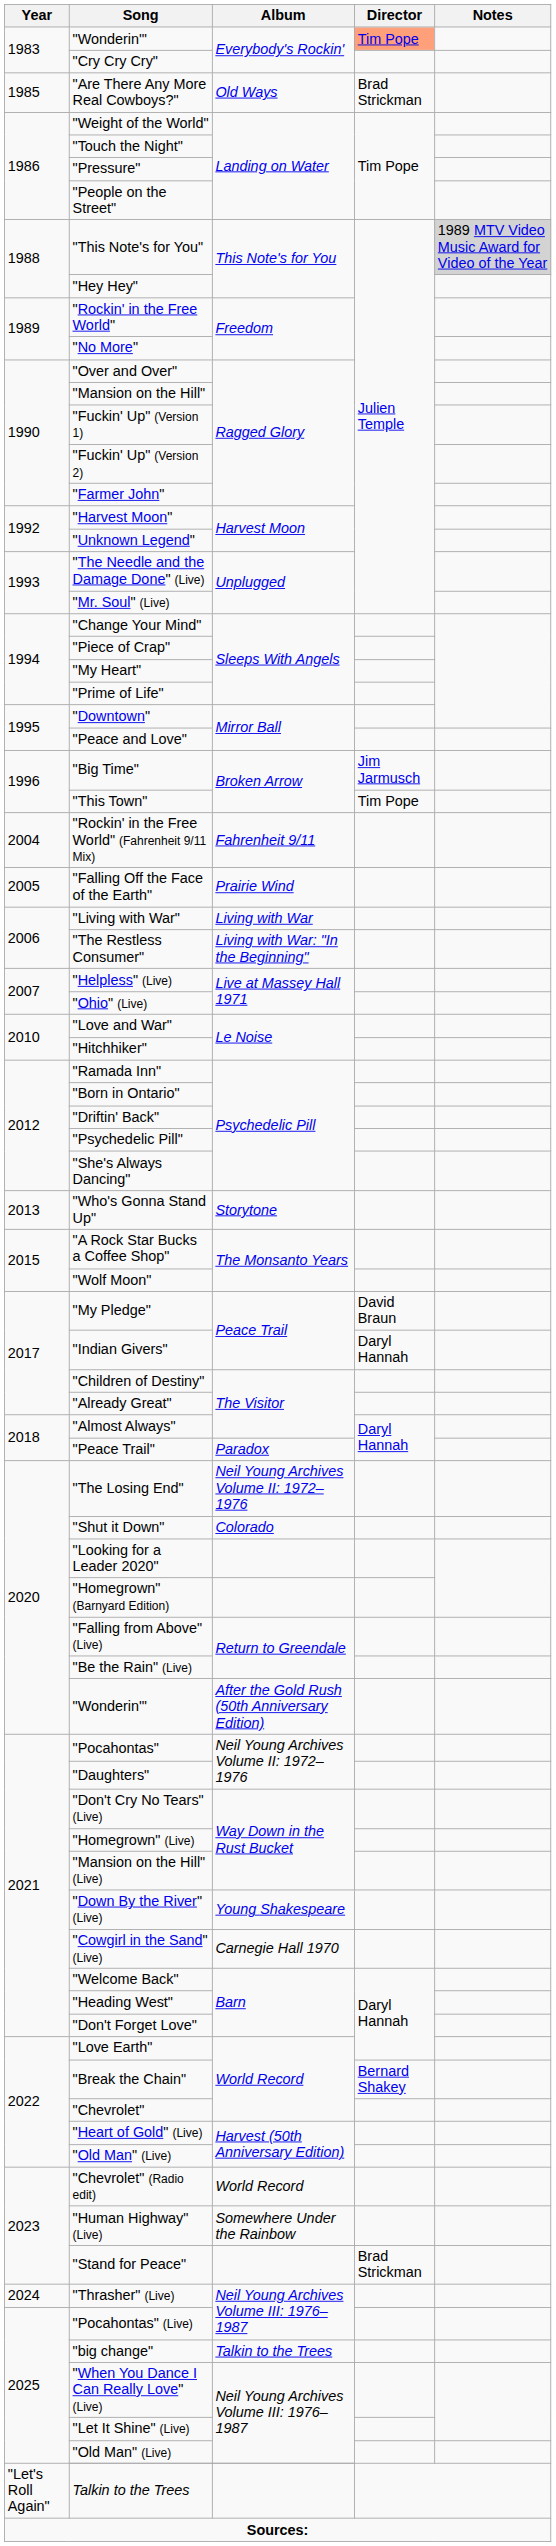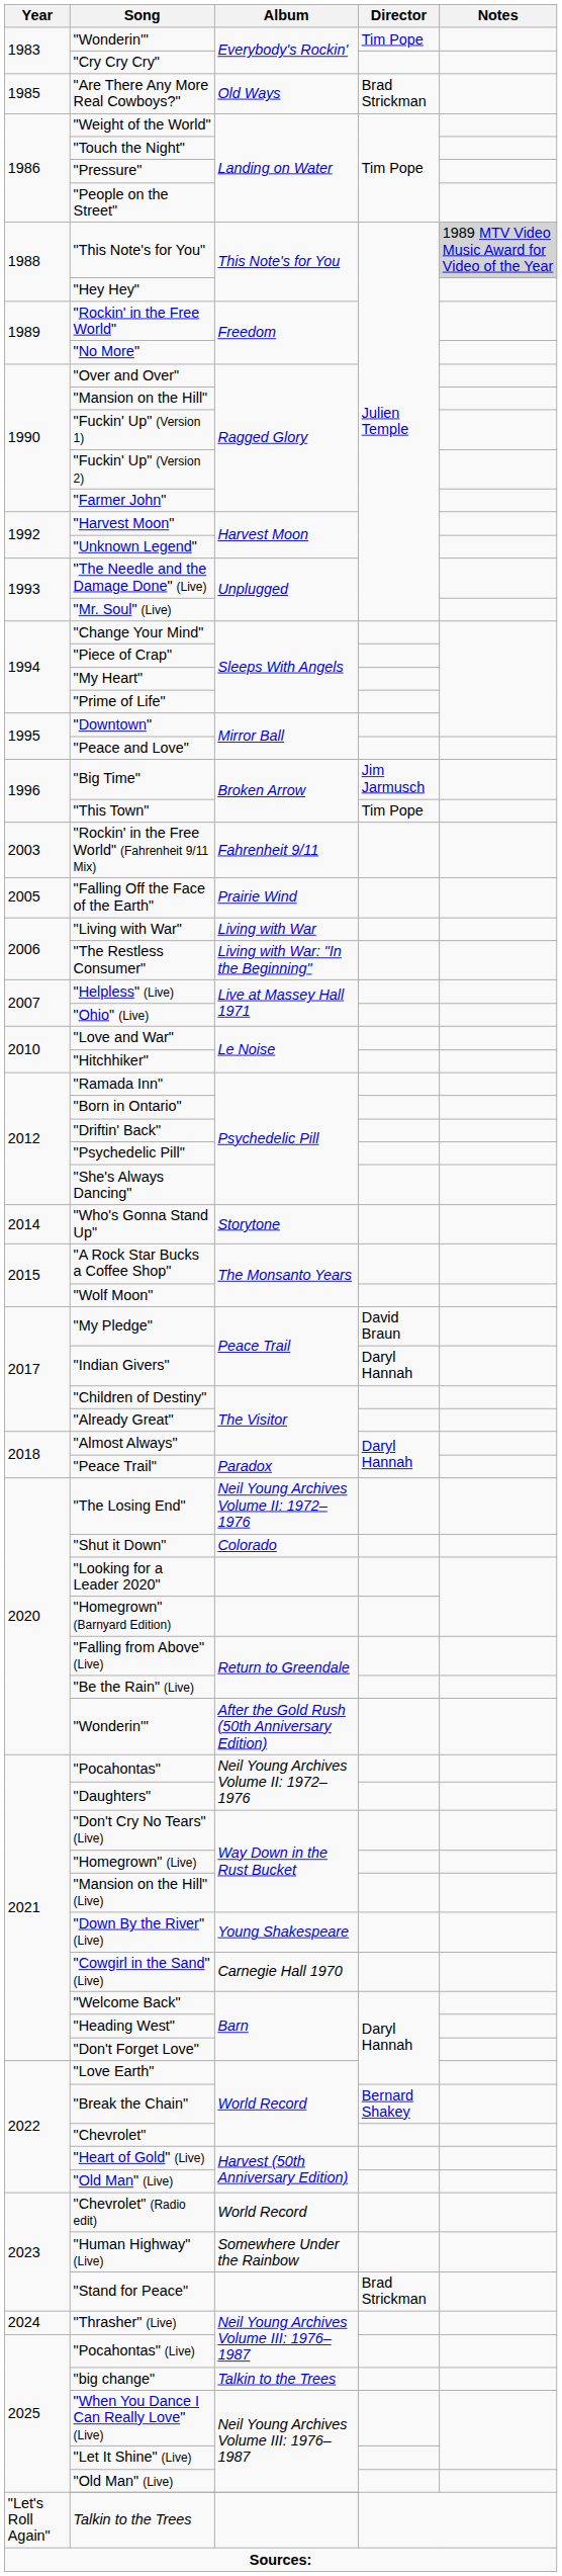"Wonderin'" / Everybody's Rockin' | Director: lightsalmon background -> no background
"Rockin' in the Free World" (Fahrenheit 9/11 Mix) | Year: 2004 -> 2003
"Who's Gonna Stand Up" | Year: 2013 -> 2014
